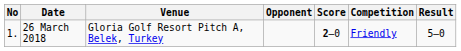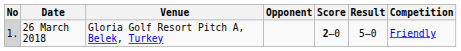columns swapped: Result <-> Competition
26 March 2018 | No: no background -> lightgrey background
